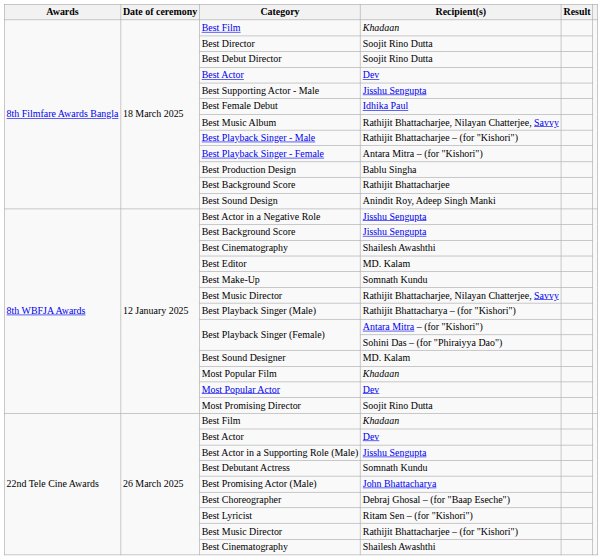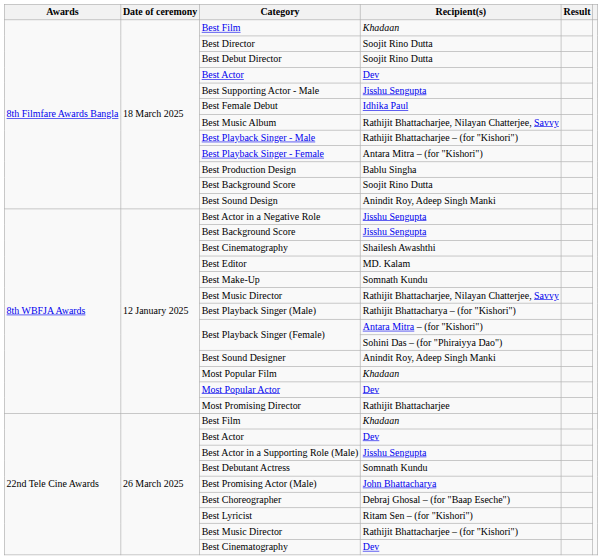8th Filmfare Awards Bangla / Best Background Score | Recipient(s): Rathijit Bhattacharjee -> Soojit Rino Dutta
Best Sound Designer | Recipient(s): MD. Kalam -> Anindit Roy, Adeep Singh Manki
Most Promising Director | Recipient(s): Soojit Rino Dutta -> Rathijit Bhattacharjee
22nd Tele Cine Awards / Best Cinematography | Recipient(s): Shailesh Awashthi -> Dev
